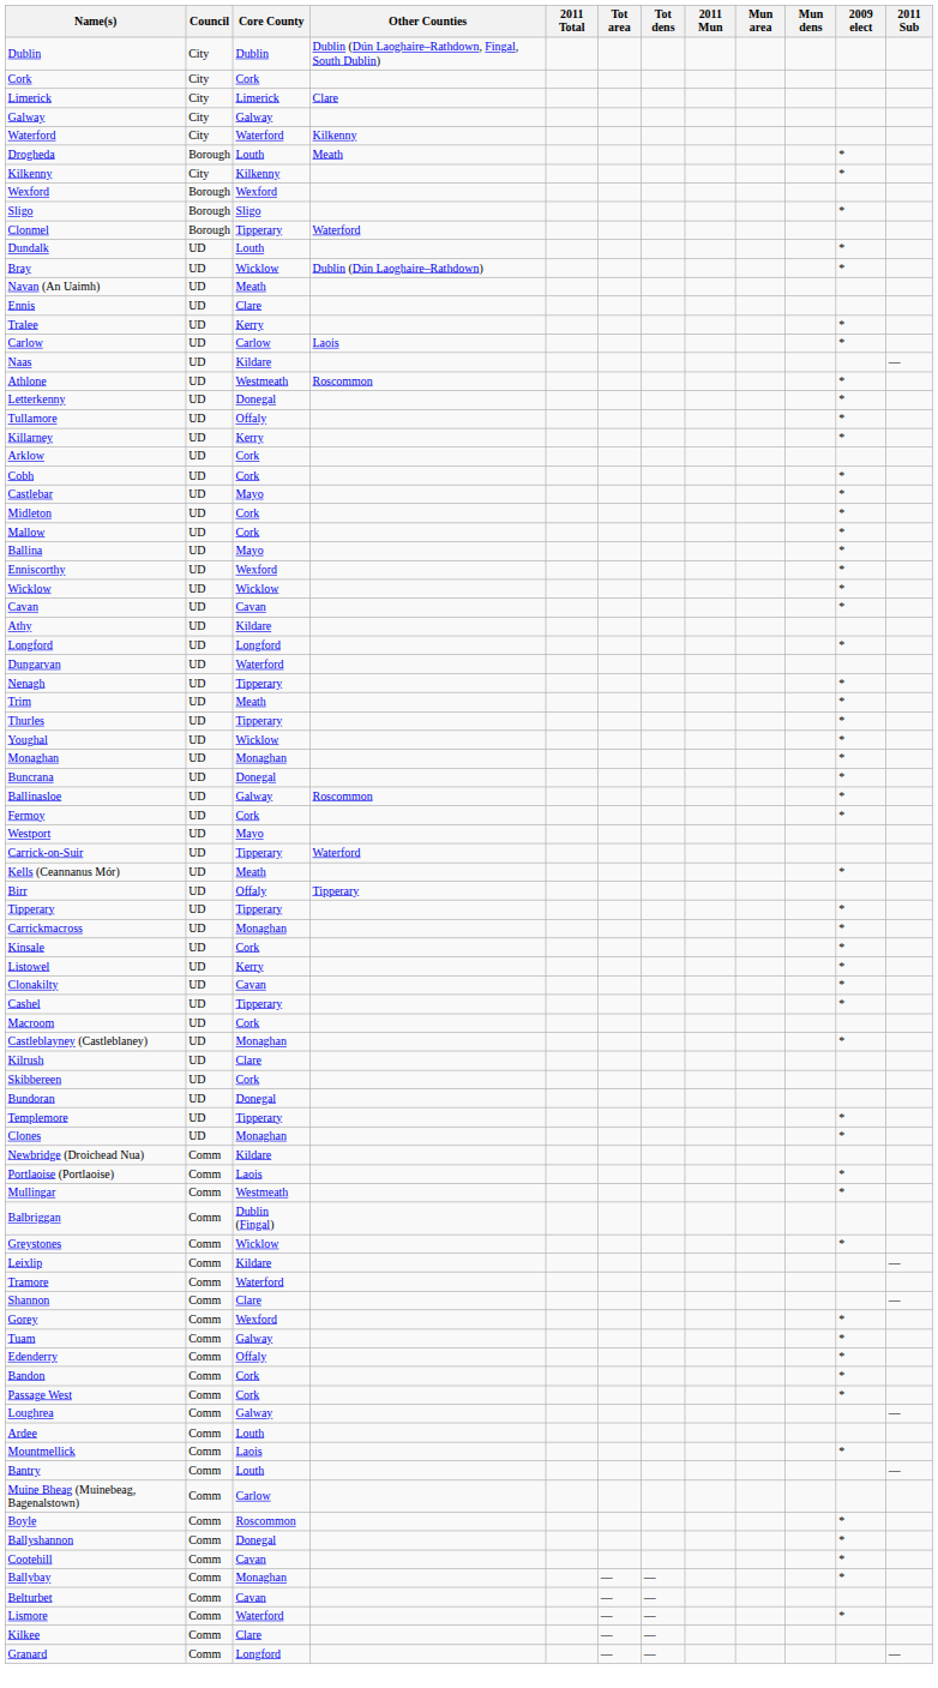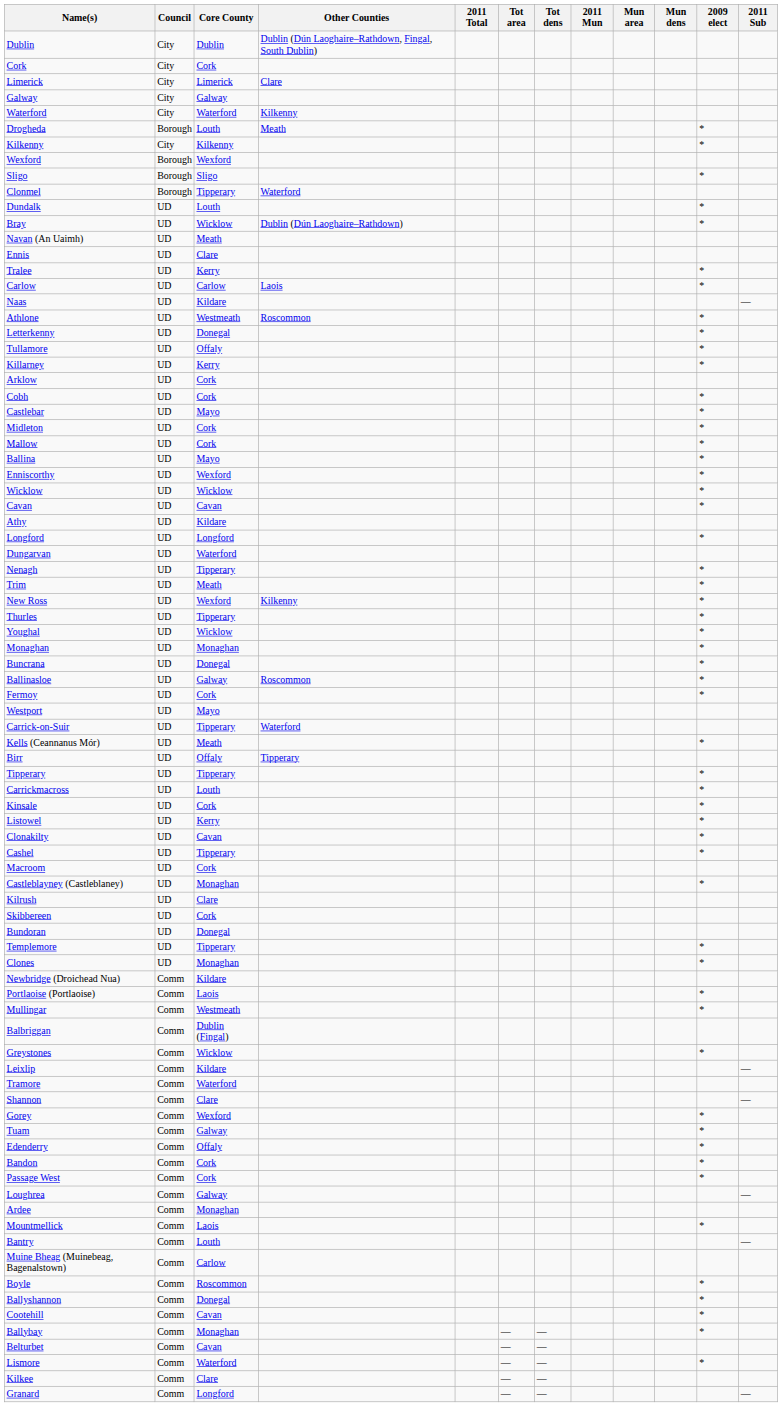+ row: New Ross | UD | Wexford | Kilkenny | *
Carrickmacross | Core County: Monaghan -> Louth
Ardee | Core County: Louth -> Monaghan
